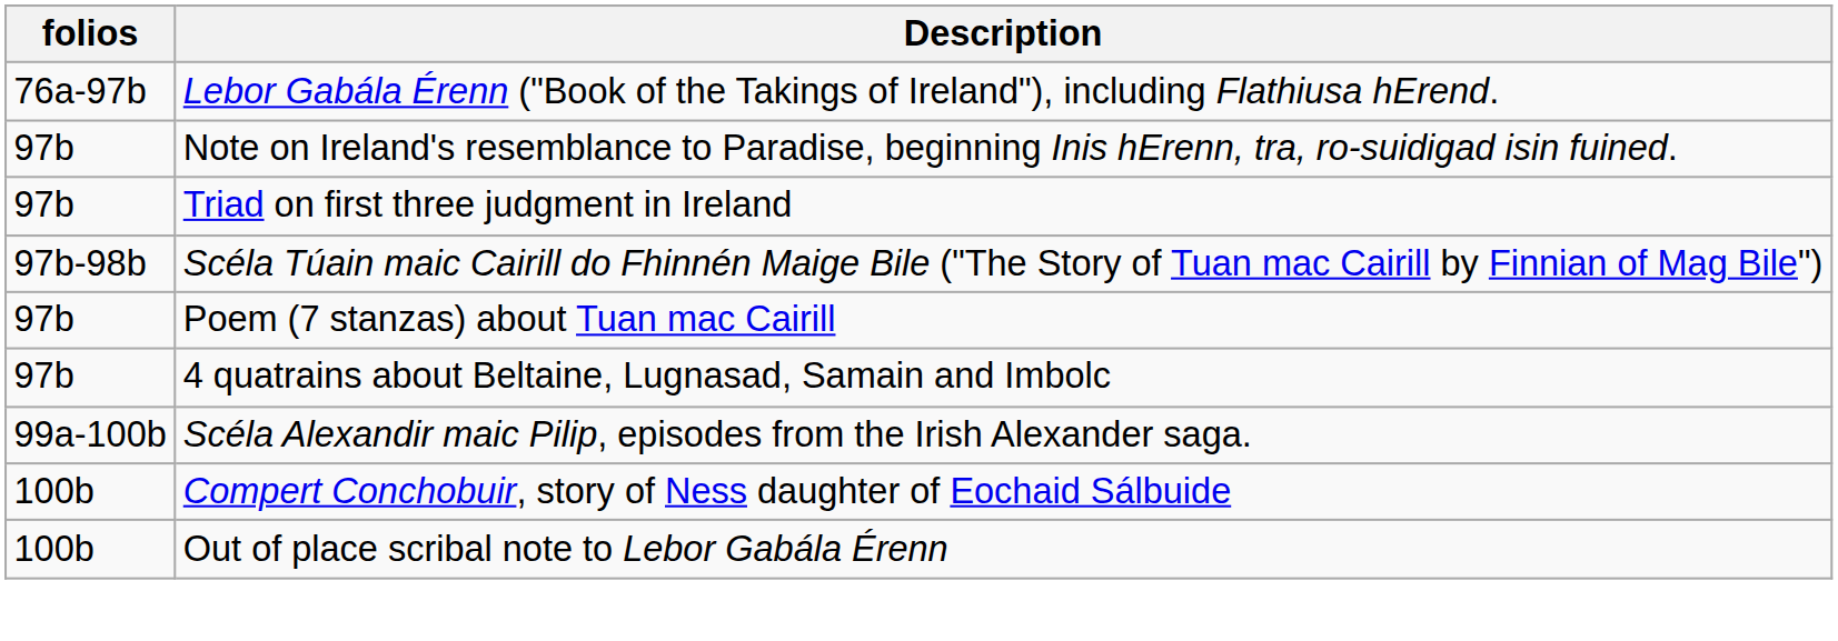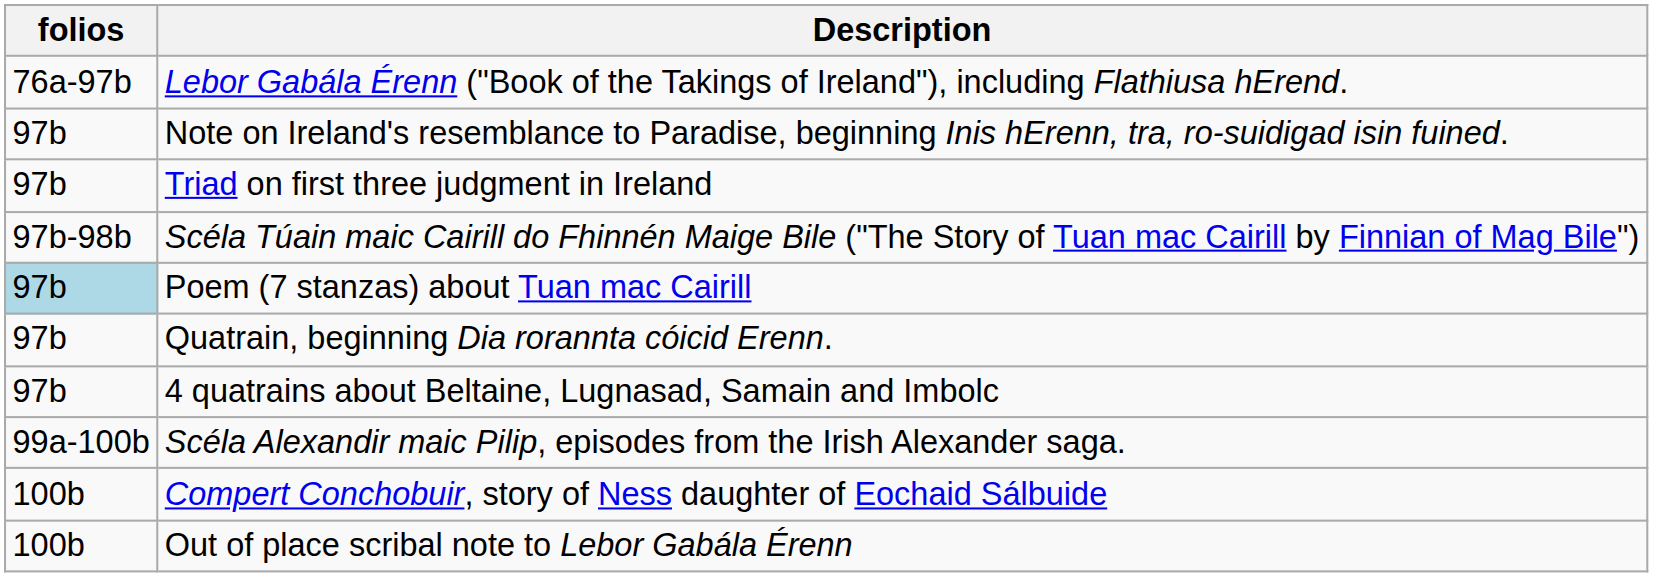Poem (7 stanzas) about Tuan mac Cairill | folios: no background -> lightblue background
+ row: 97b | Quatrain, beginning Dia rorannta cóicid Erenn.
